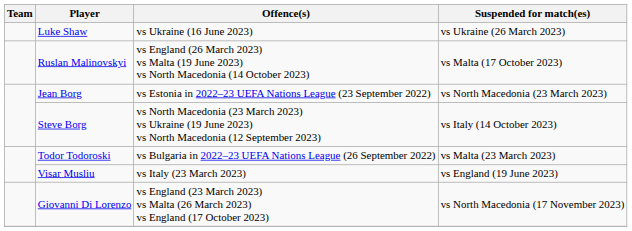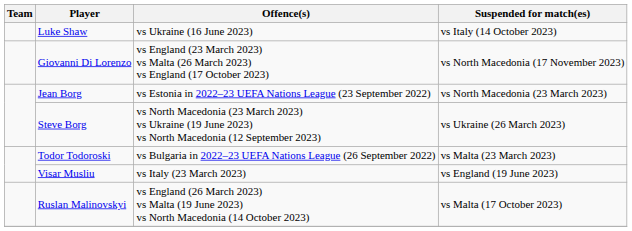Luke Shaw | Suspended for match(es): vs Ukraine (26 March 2023) -> vs Italy (14 October 2023)
rows swapped: Giovanni Di Lorenzo <-> Ruslan Malinovskyi
Steve Borg | Suspended for match(es): vs Italy (14 October 2023) -> vs Ukraine (26 March 2023)
